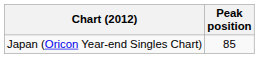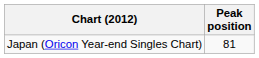Japan (Oricon Year-end Singles Chart) | Peak position: 85 -> 81
